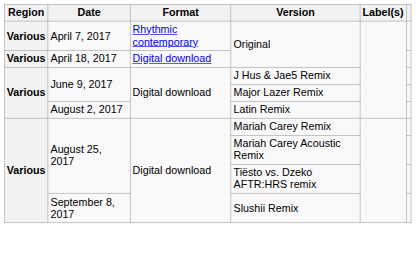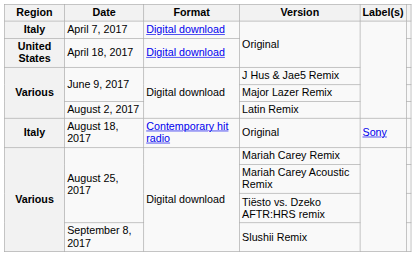April 7, 2017 / Original | Region: Various -> Italy
April 7, 2017 / Original | Format: Rhythmic contemporary -> Digital download
April 18, 2017 / Original | Region: Various -> United States
+ row: Italy | August 18, 2017 | Contemporary hit radio | Original | Sony
